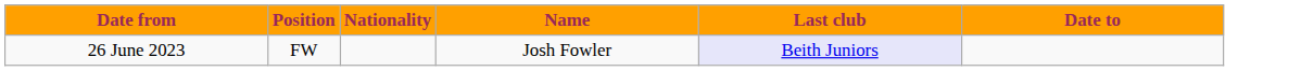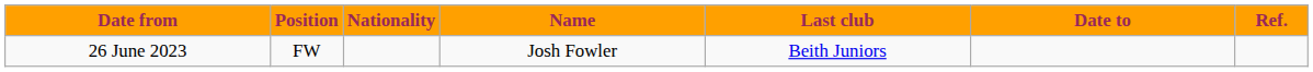+ column: Ref.
26 June 2023 | Last club: lavender background -> no background
